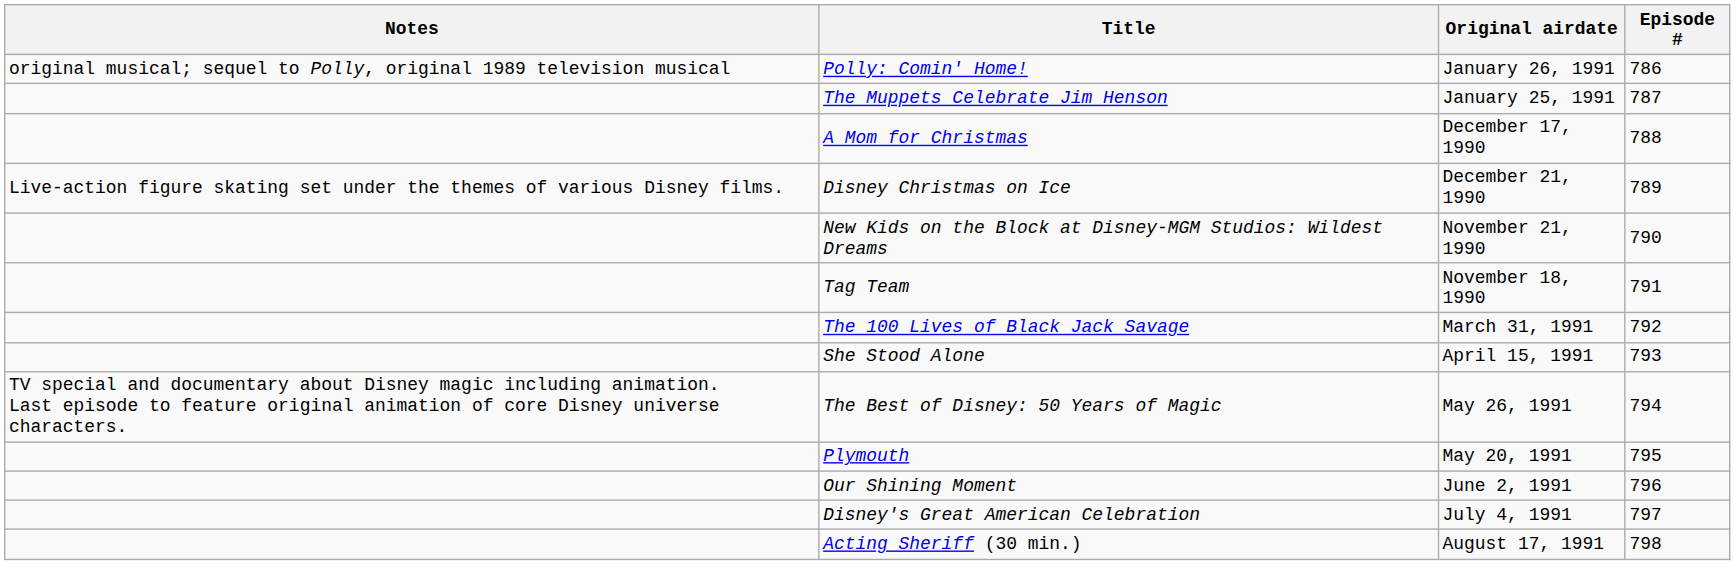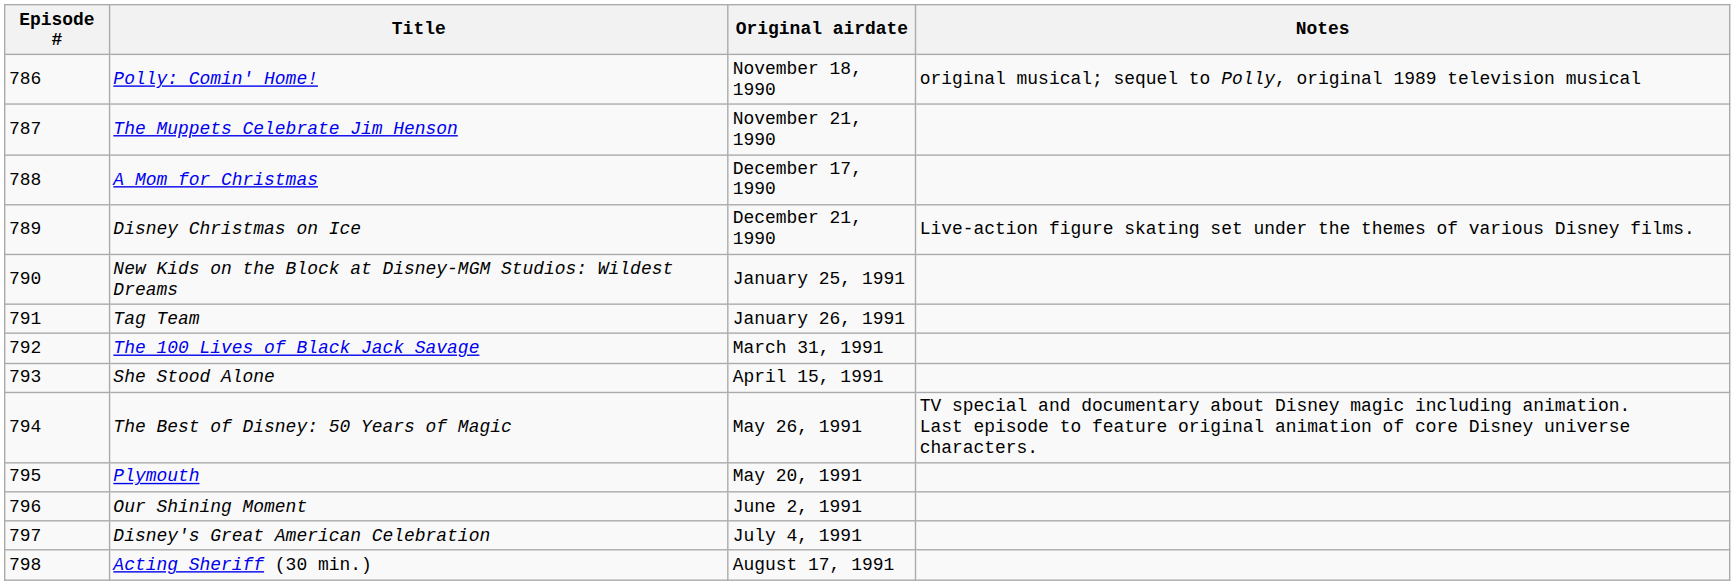columns swapped: Episode # <-> Notes
Polly: Comin' Home! | Original airdate: January 26, 1991 -> November 18, 1990
The Muppets Celebrate Jim Henson | Original airdate: January 25, 1991 -> November 21, 1990
New Kids on the Block at Disney-MGM Studios: Wildest Dreams | Original airdate: November 21, 1990 -> January 25, 1991
Tag Team | Original airdate: November 18, 1990 -> January 26, 1991
